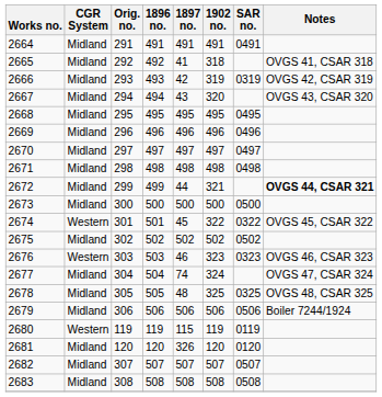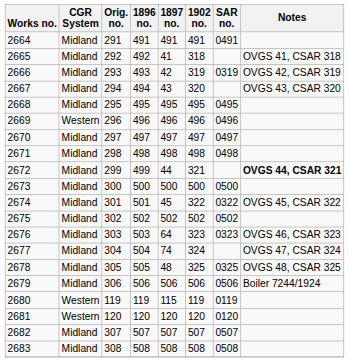2669 | CGR System: Midland -> Western
2674 | CGR System: Western -> Midland
2676 | CGR System: Western -> Midland
2676 | 1897 no.: 46 -> 64
2681 | CGR System: Midland -> Western
2681 | 1897 no.: 326 -> 120
